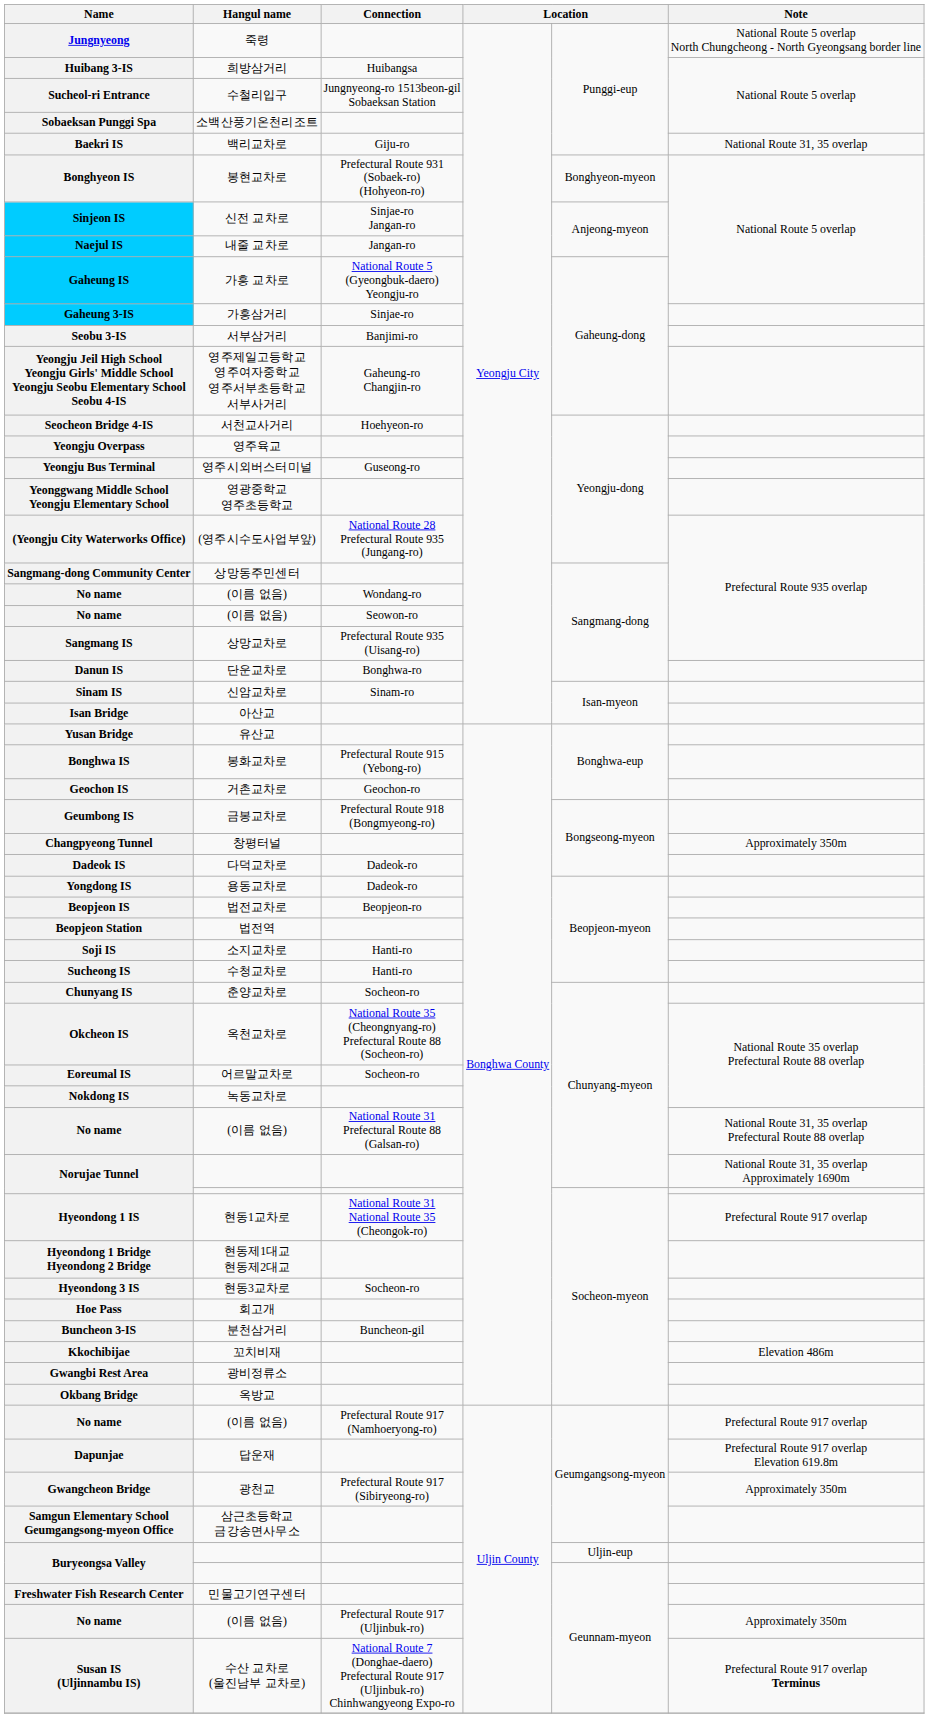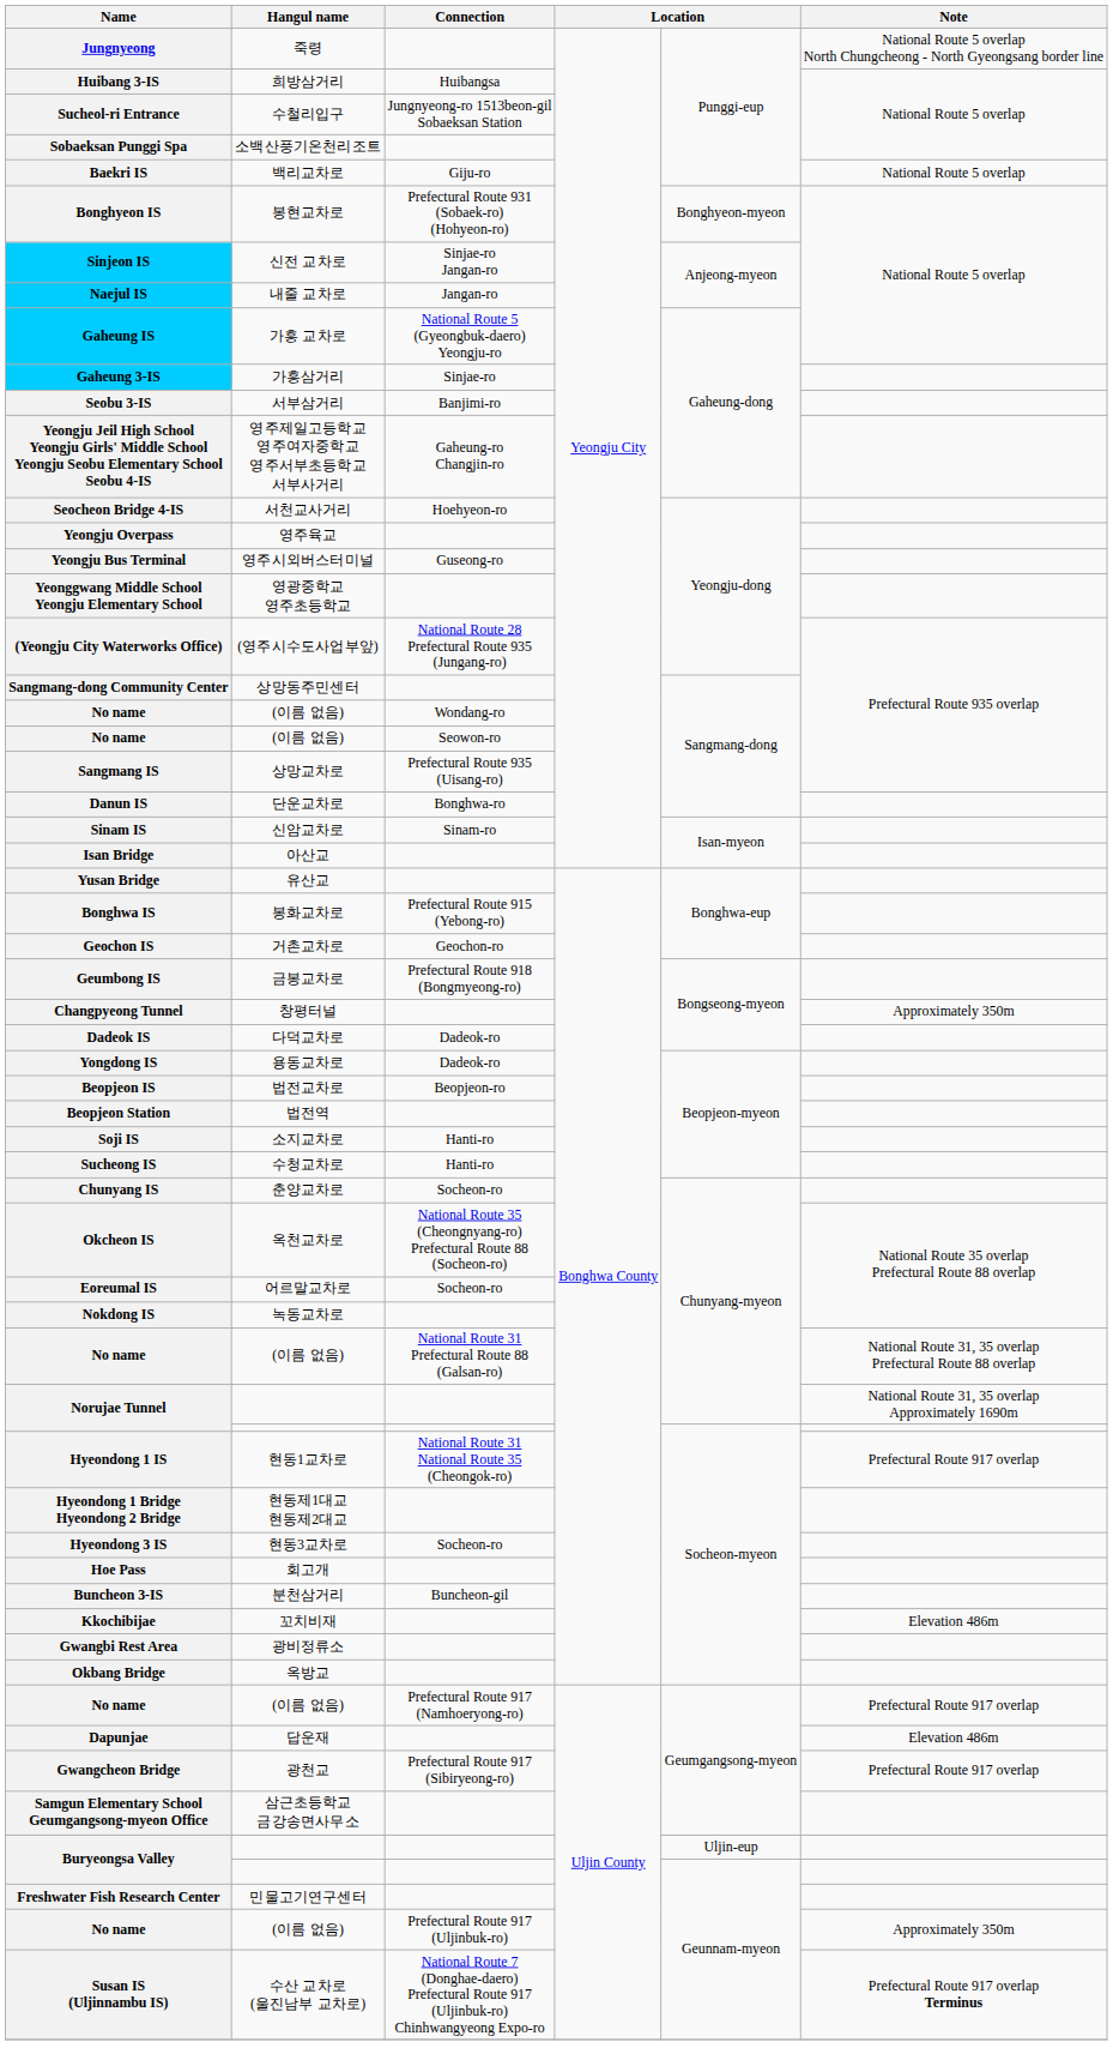Baekri IS | Note: National Route 31, 35 overlap -> National Route 5 overlap
Dapunjae | Note: Prefectural Route 917 overlap Elevation 619.8m -> Elevation 486m
Gwangcheon Bridge | Note: Approximately 350m -> Prefectural Route 917 overlap
